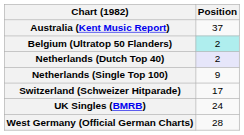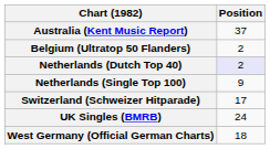Belgium (Ultratop 50 Flanders) | Position: paleturquoise background -> no background
West Germany (Official German Charts) | Position: 28 -> 18
